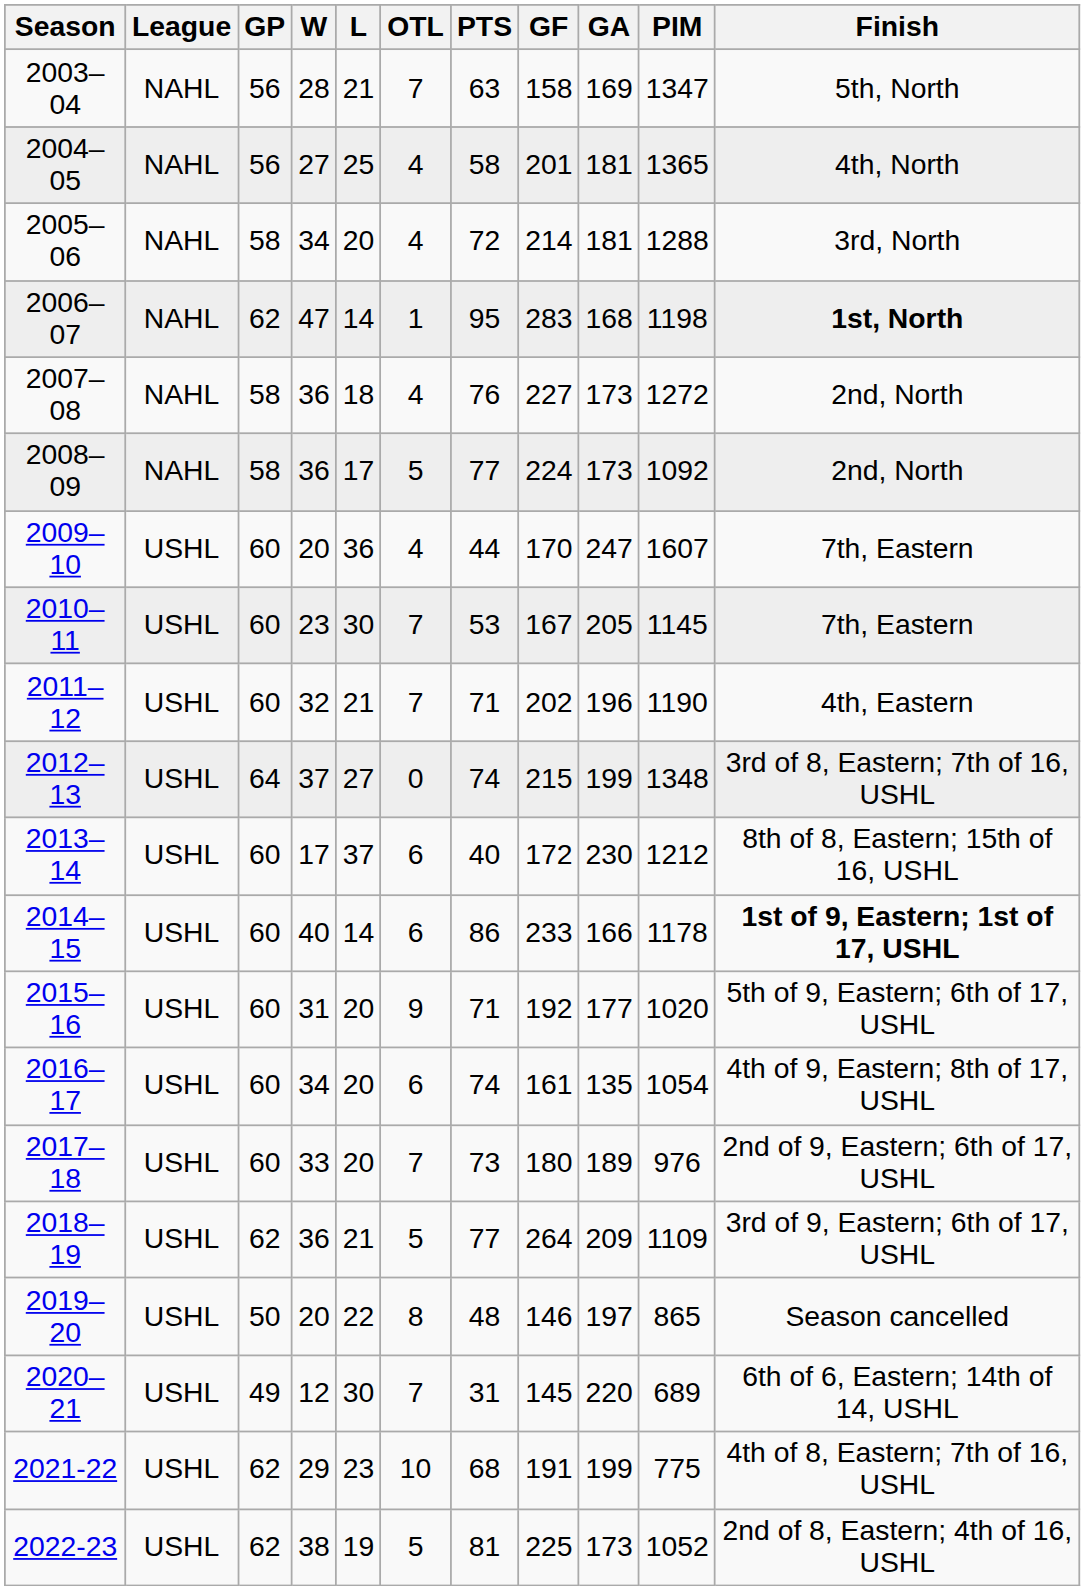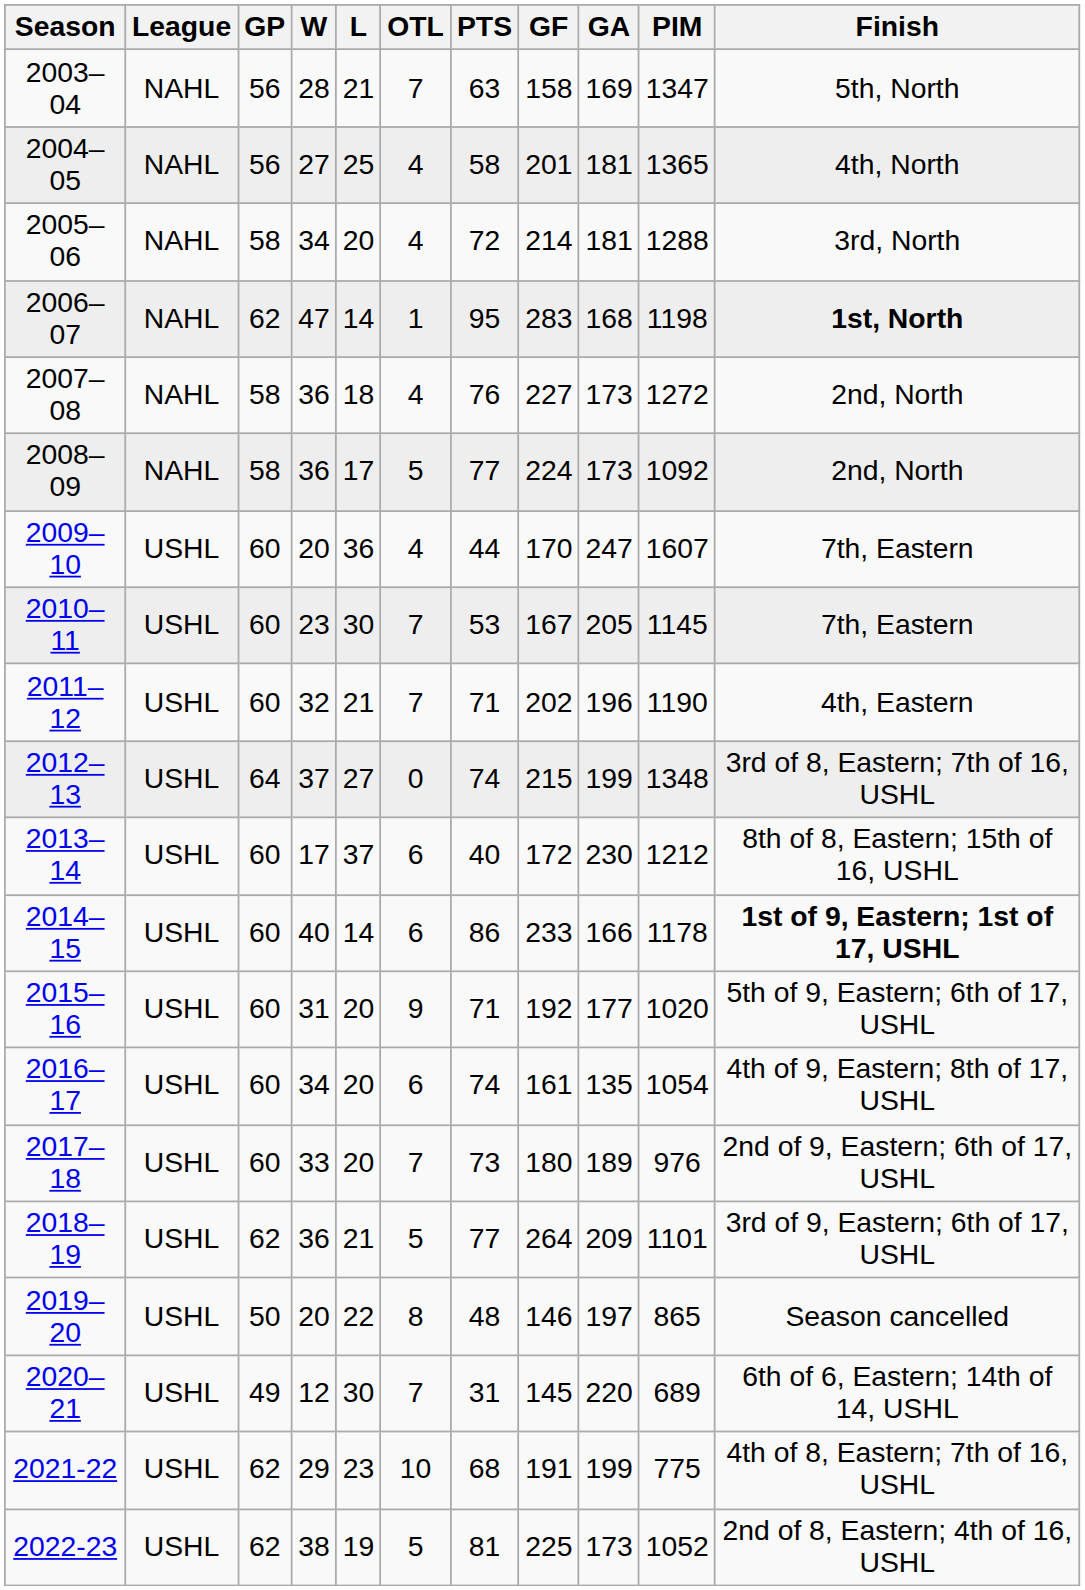2018–19 | PIM: 1109 -> 1101
